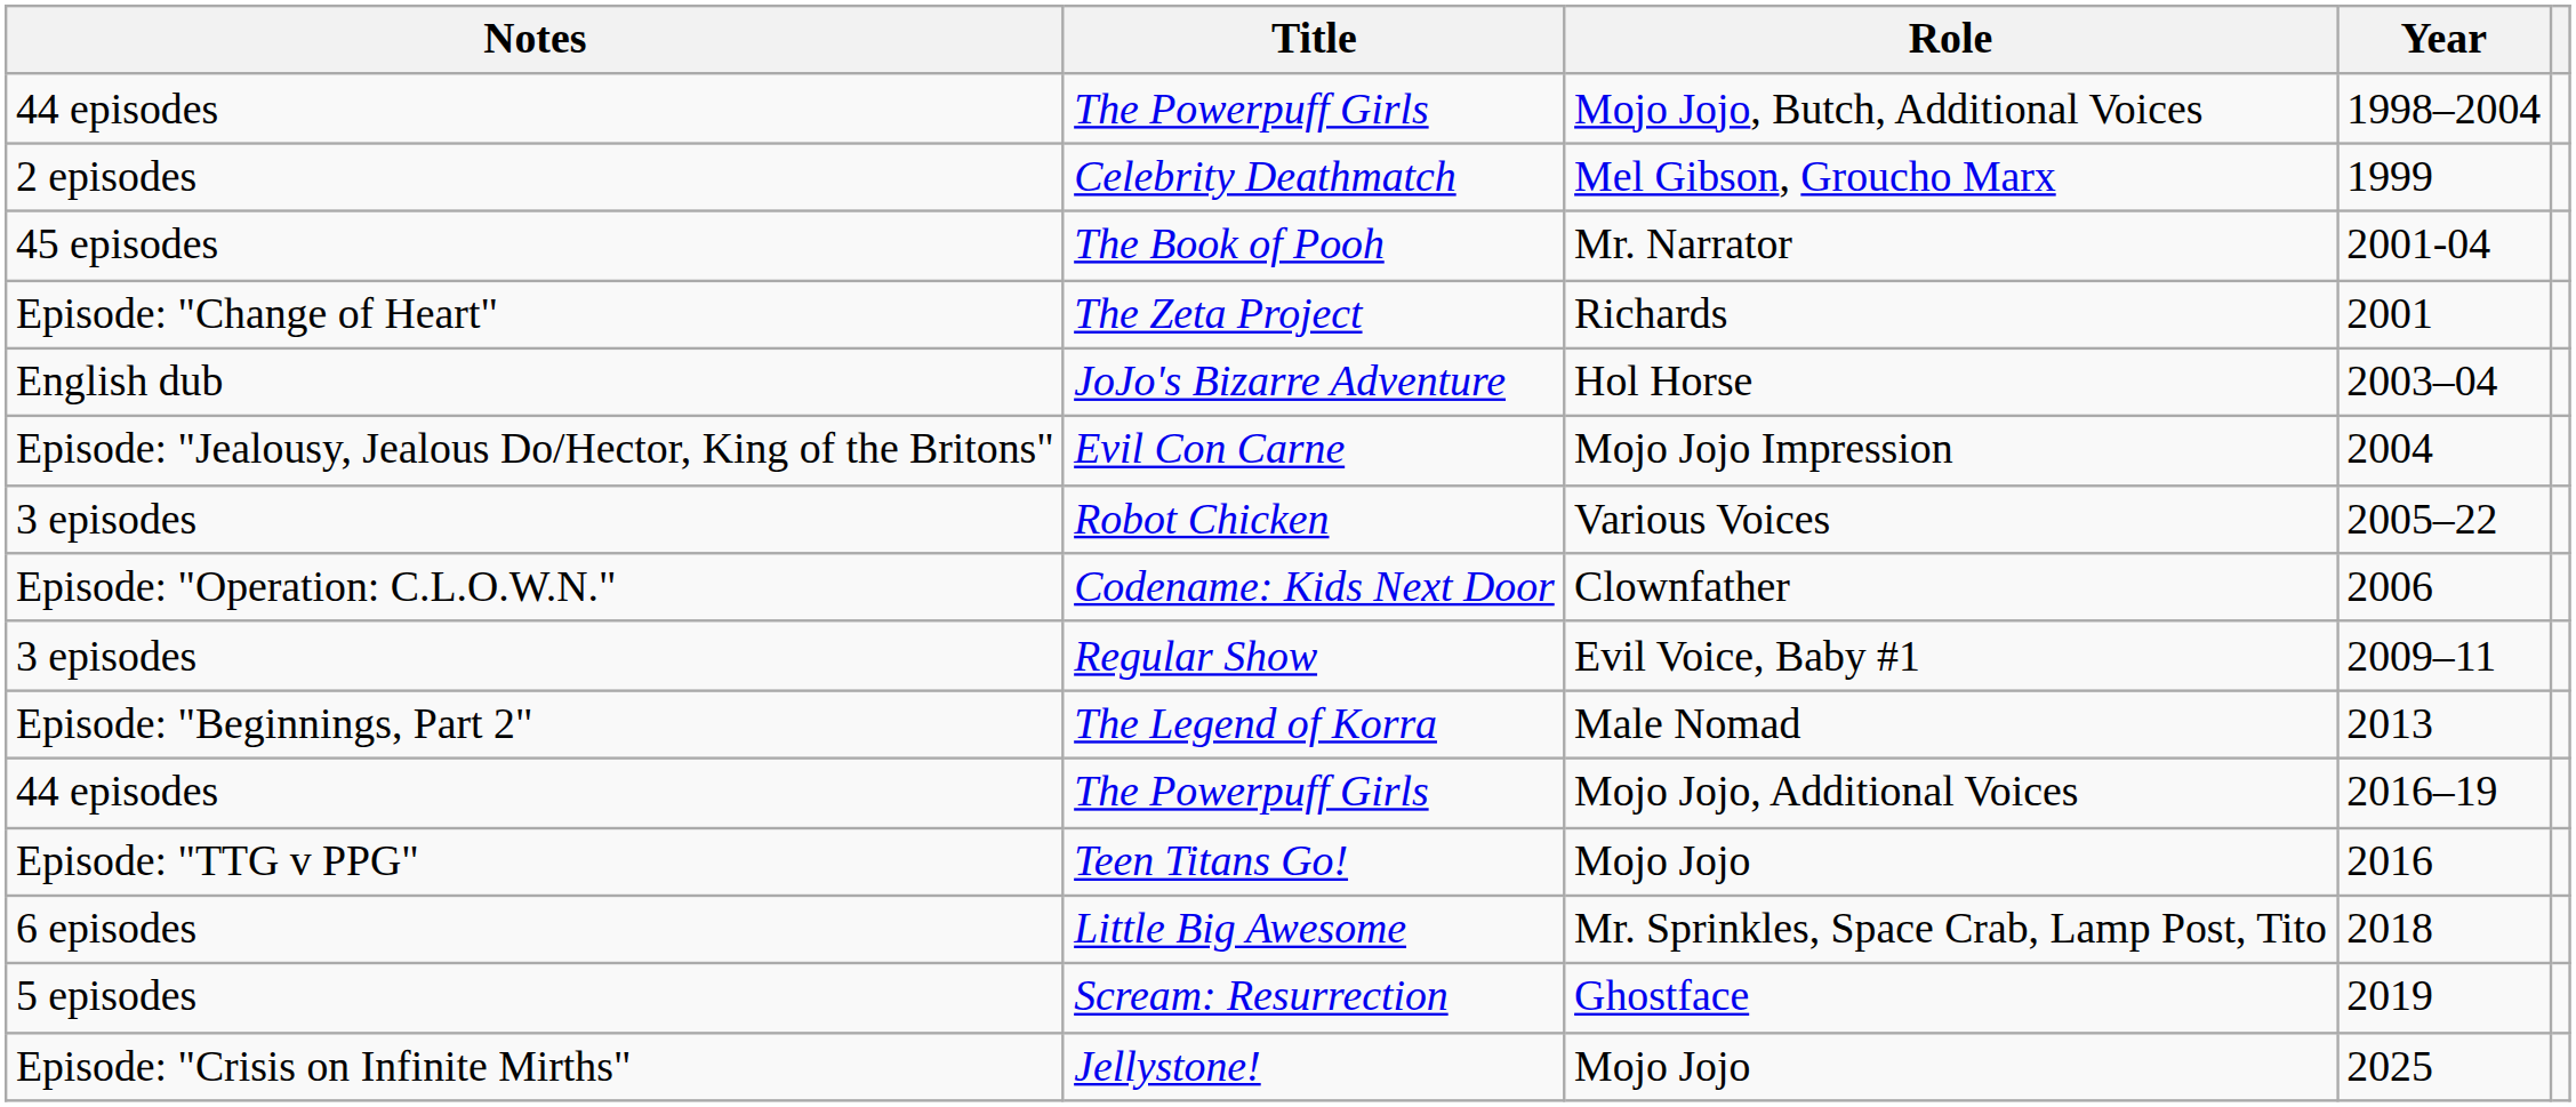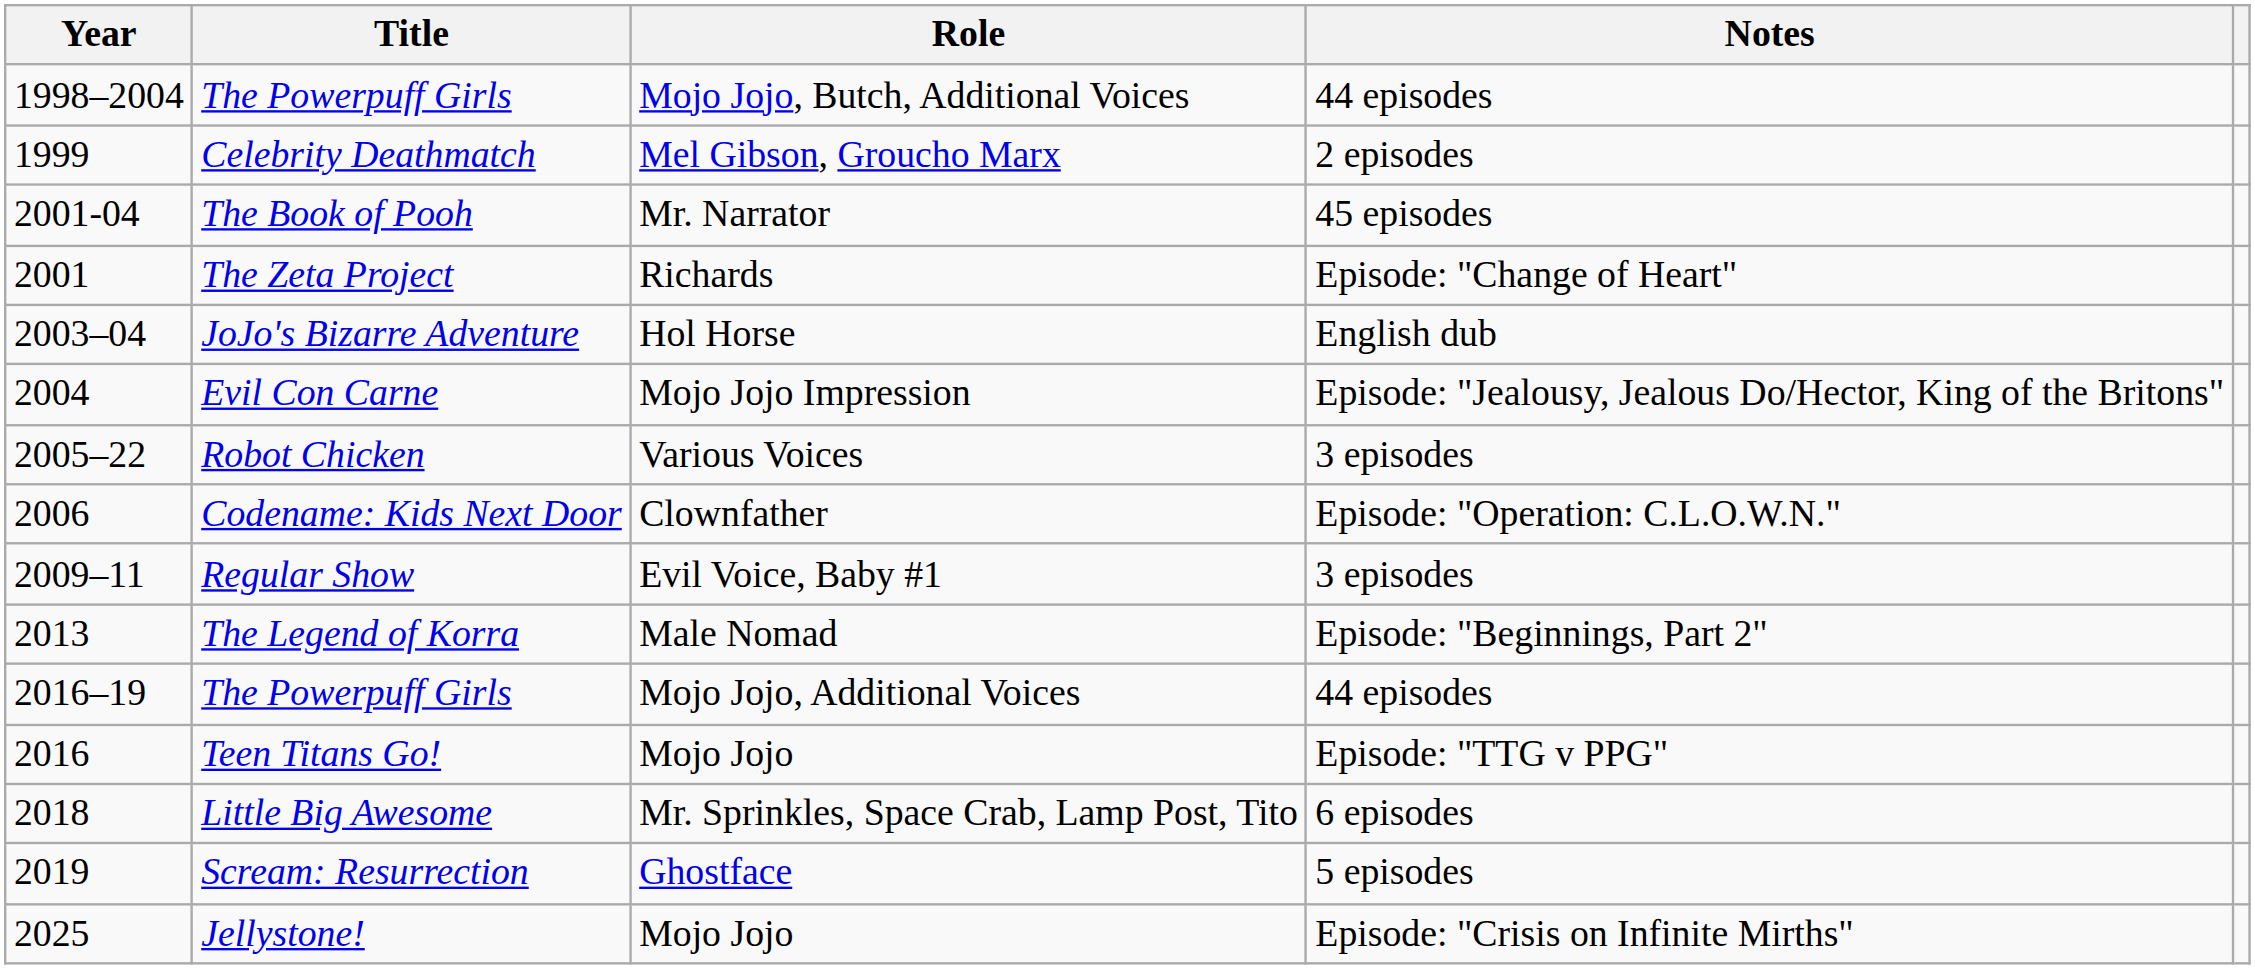columns swapped: Year <-> Notes
